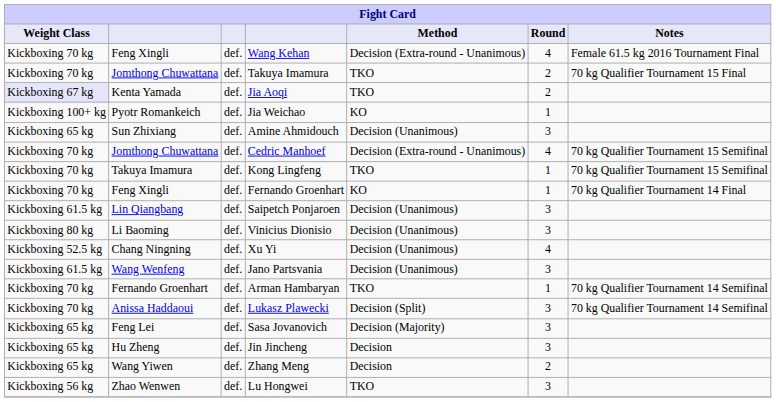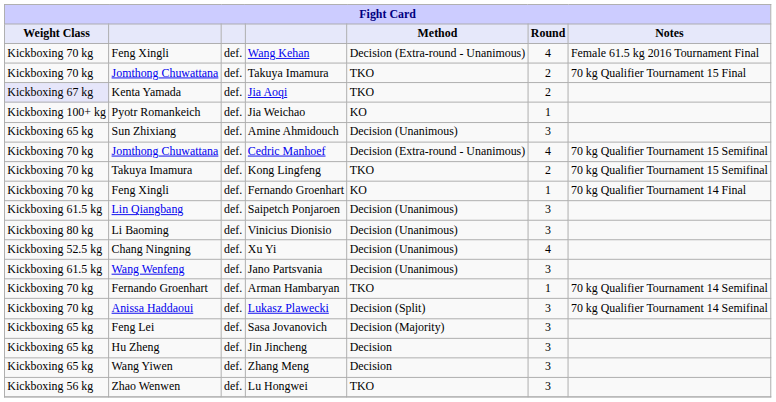Kong Lingfeng | Round: 1 -> 2
Zhang Meng | Round: 2 -> 3
